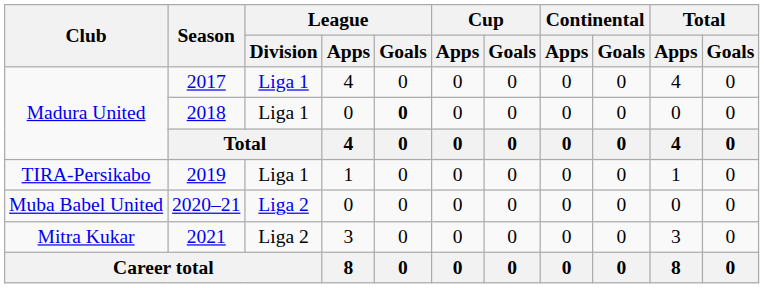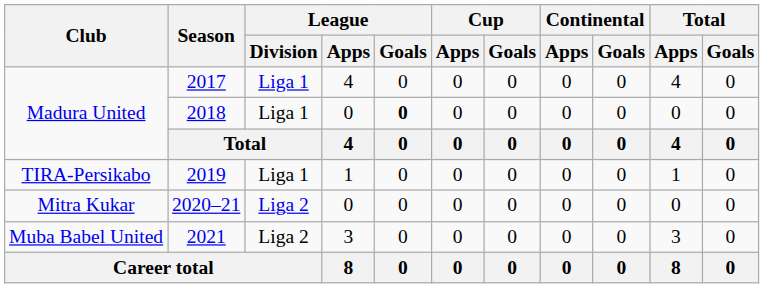2020–21 | Club: Muba Babel United -> Mitra Kukar
2021 | Club: Mitra Kukar -> Muba Babel United
